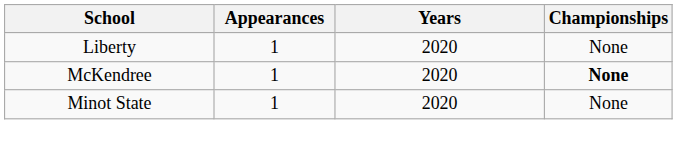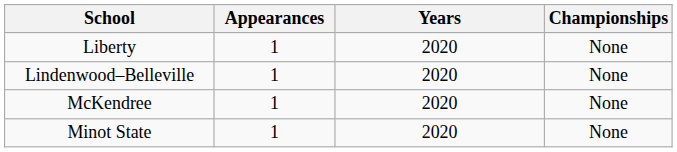+ row: Lindenwood–Belleville | 1 | 2020 | None
McKendree | Championships: bold -> normal
